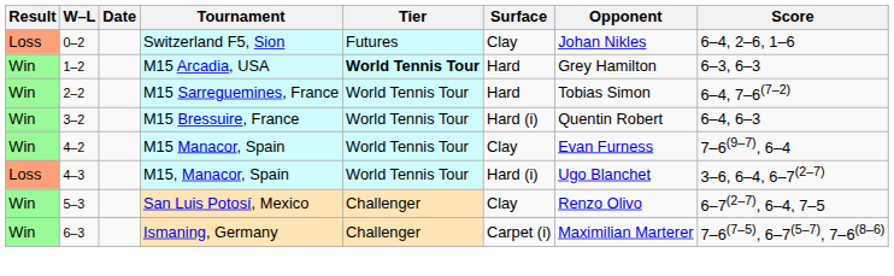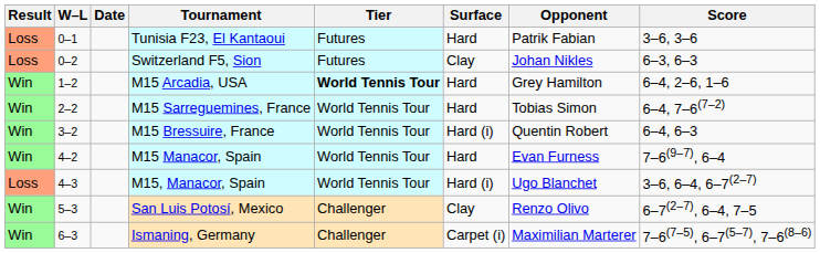+ row: Loss | 0–1 | Tunisia F23, El Kantaoui | Futures | Hard | Patrik Fabian | 3–6, 3–6
Switzerland F5, Sion | Score: 6–4, 2–6, 1–6 -> 6–3, 6–3
M15 Arcadia, USA | Score: 6–3, 6–3 -> 6–4, 2–6, 1–6
M15 Manacor, Spain | Surface: Clay -> Hard
